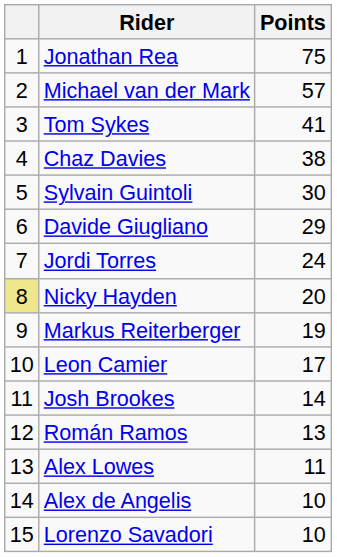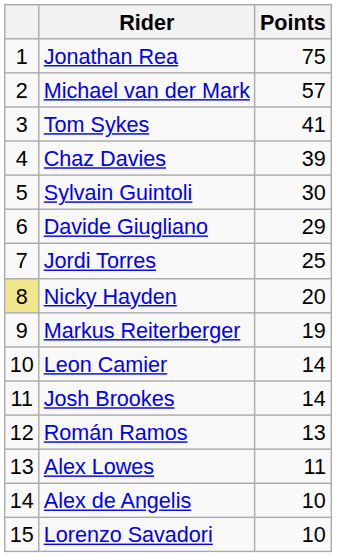Chaz Davies | Points: 38 -> 39
Jordi Torres | Points: 24 -> 25
Leon Camier | Points: 17 -> 14
